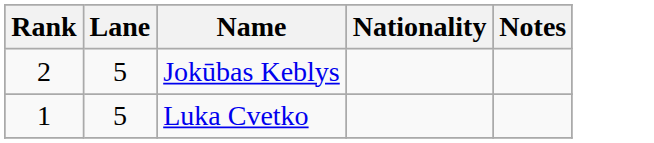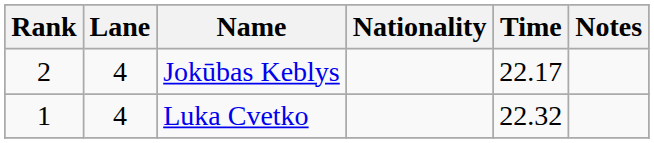+ column: Time | 22.17 | 22.32
Jokūbas Keblys | Lane: 5 -> 4
Luka Cvetko | Lane: 5 -> 4
